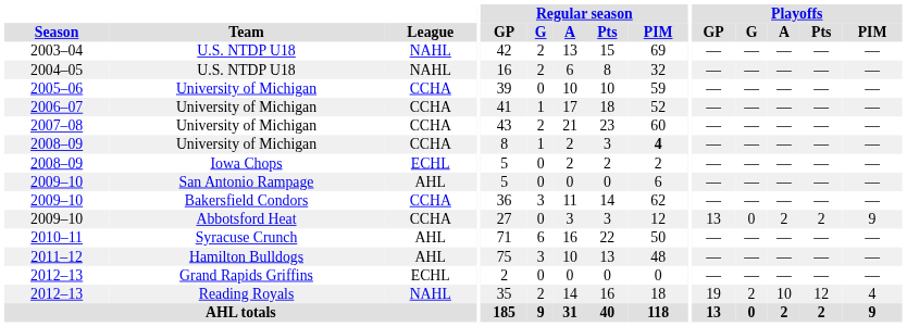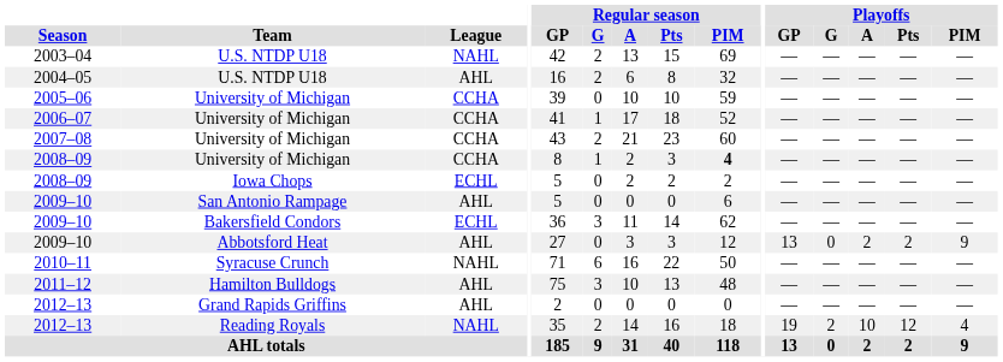2004–05 | League: NAHL -> AHL
2009–10 / Bakersfield Condors | League: CCHA -> ECHL
2009–10 / Abbotsford Heat | League: CCHA -> AHL
2010–11 | League: AHL -> NAHL
2012–13 / Grand Rapids Griffins | League: ECHL -> AHL
